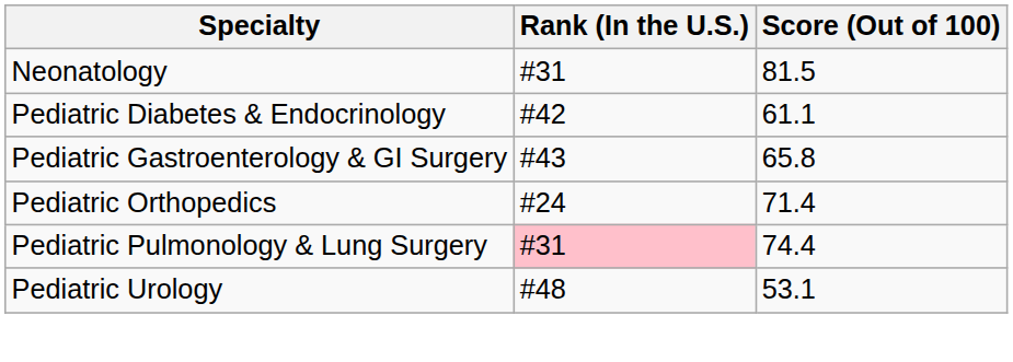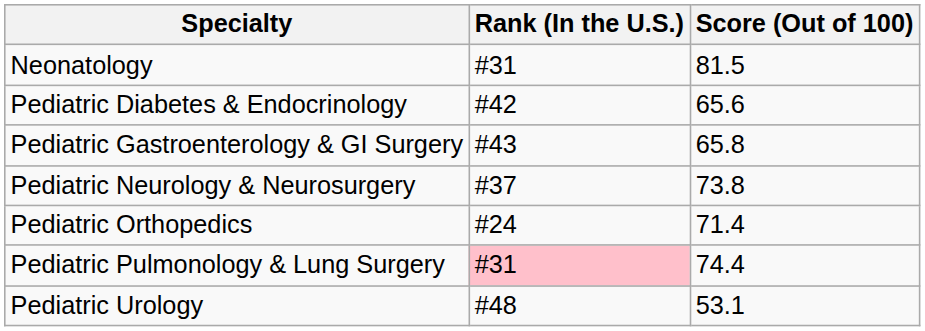Pediatric Diabetes & Endocrinology | Score (Out of 100): 61.1 -> 65.6
+ row: Pediatric Neurology & Neurosurgery | #37 | 73.8
